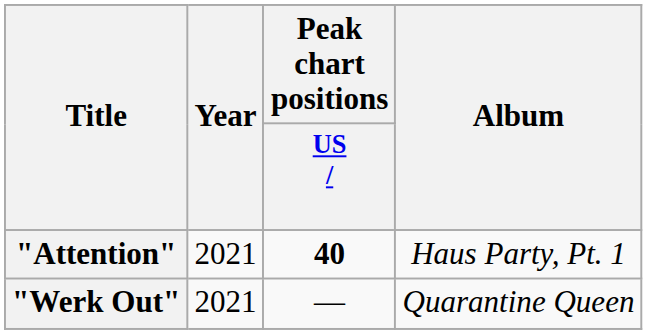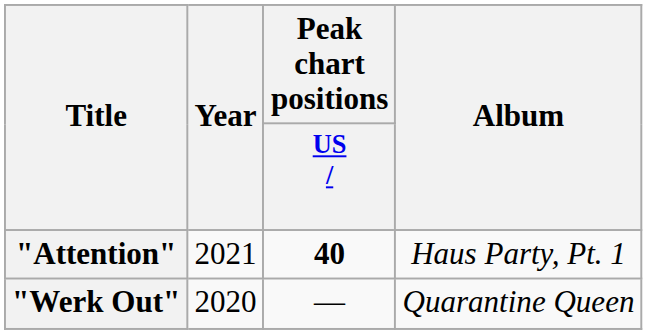"Werk Out" | Year: 2021 -> 2020
